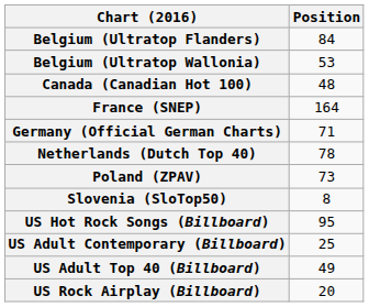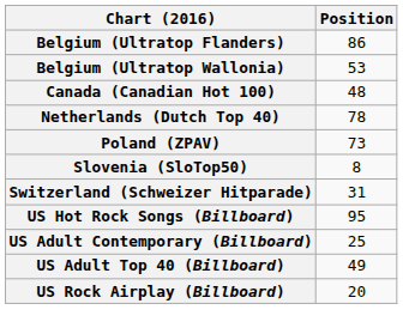Belgium (Ultratop Flanders) | Position: 84 -> 86
- row: France (SNEP) | 164
- row: Germany (Official German Charts) | 71
+ row: Switzerland (Schweizer Hitparade) | 31
